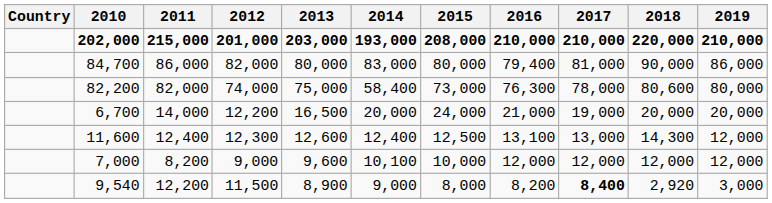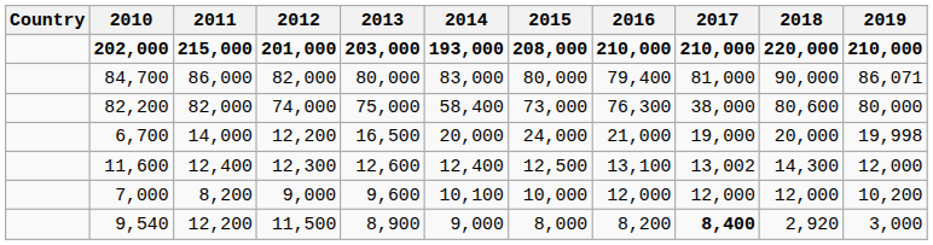84,700 | 2019: 86,000 -> 86,071
82,200 | 2017: 78,000 -> 38,000
6,700 | 2019: 20,000 -> 19,998
11,600 | 2017: 13,000 -> 13,002
7,000 | 2019: 12,000 -> 10,200
